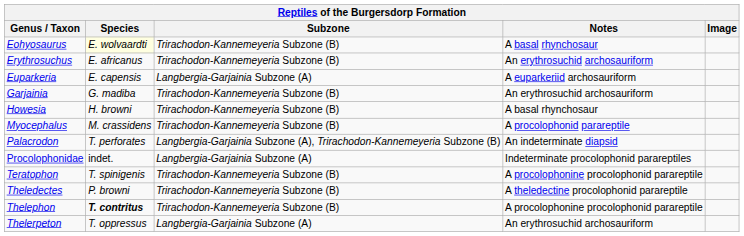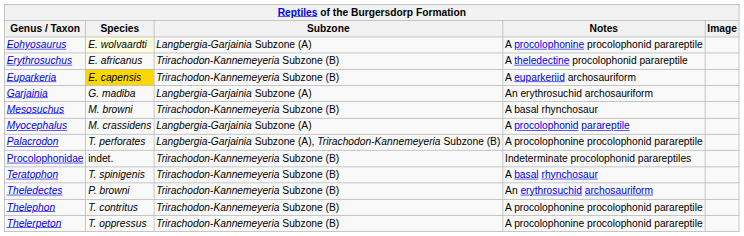Eohyosaurus | Subzone: Trirachodon-Kannemeyeria Subzone (B) -> Langbergia-Garjainia Subzone (A)
Eohyosaurus | Notes: A basal rhynchosaur -> A procolophonine procolophonid parareptile
Erythrosuchus | Notes: An erythrosuchid archosauriform -> A theledectine procolophonid parareptile
Euparkeria | Species: no background -> gold background
Euparkeria | Subzone: Langbergia-Garjainia Subzone (A) -> Trirachodon-Kannemeyeria Subzone (B)
Garjainia | Subzone: Trirachodon-Kannemeyeria Subzone (B) -> Langbergia-Garjainia Subzone (A)
- row: Howesia | H. browni | Trirachodon-Kannemeyeria Subzone (B) | A basal rhynchosaur
+ row: Mesosuchus | M. browni | Trirachodon-Kannemeyeria Subzone (B) | A basal rhynchosaur
Myocephalus | Subzone: Trirachodon-Kannemeyeria Subzone (B) -> Langbergia-Garjainia Subzone (A)
Palacrodon | Notes: An indeterminate diapsid -> A procolophonine procolophonid parareptile
Procolophonidae | Subzone: Langbergia-Garjainia Subzone (A) -> Trirachodon-Kannemeyeria Subzone (B)
Teratophon | Notes: A procolophonine procolophonid parareptile -> A basal rhynchosaur
Theledectes | Notes: A theledectine procolophonid parareptile -> An erythrosuchid archosauriform
Thelephon | Species: bold -> normal
Thelerpeton | Subzone: Langbergia-Garjainia Subzone (A) -> Trirachodon-Kannemeyeria Subzone (B)
Thelerpeton | Notes: An erythrosuchid archosauriform -> A procolophonine procolophonid parareptile
